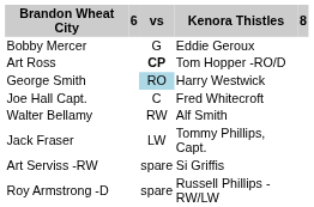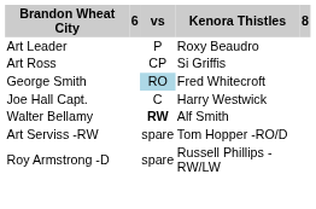- row: Bobby Mercer | G | Eddie Geroux
+ row: Art Leader | P | Roxy Beaudro
Art Ross | vs: bold -> normal
Art Ross | Kenora Thistles: Tom Hopper -RO/D -> Si Griffis
George Smith | Kenora Thistles: Harry Westwick -> Fred Whitecroft
Joe Hall Capt. | Kenora Thistles: Fred Whitecroft -> Harry Westwick
Walter Bellamy | vs: normal -> bold
- row: Jack Fraser | LW | Tommy Phillips, Capt.
Art Serviss -RW | Kenora Thistles: Si Griffis -> Tom Hopper -RO/D
